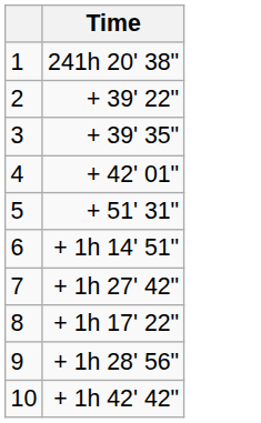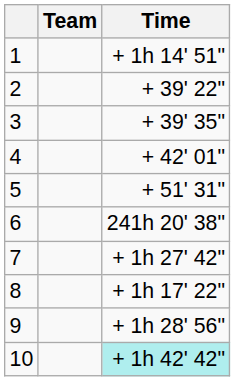+ column: Team
1 | Time: 241h 20' 38" -> + 1h 14' 51"
6 | Time: + 1h 14' 51" -> 241h 20' 38"
10 | Time: no background -> paleturquoise background
